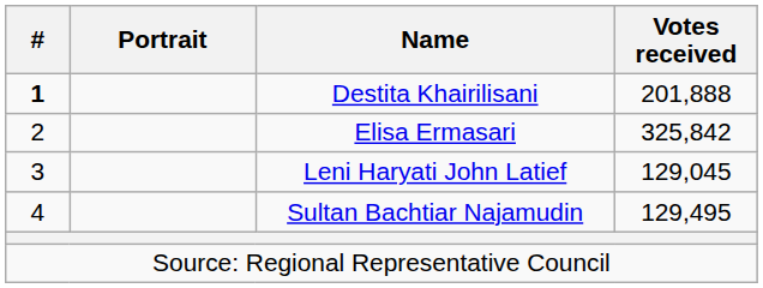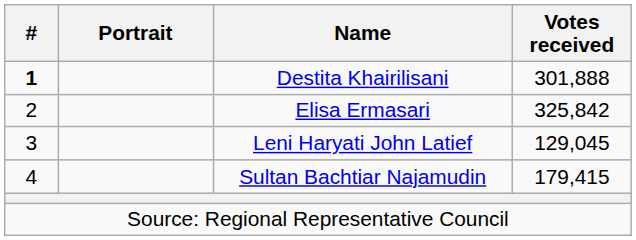Destita Khairilisani | Votes received: 201,888 -> 301,888
Sultan Bachtiar Najamudin | Votes received: 129,495 -> 179,415
